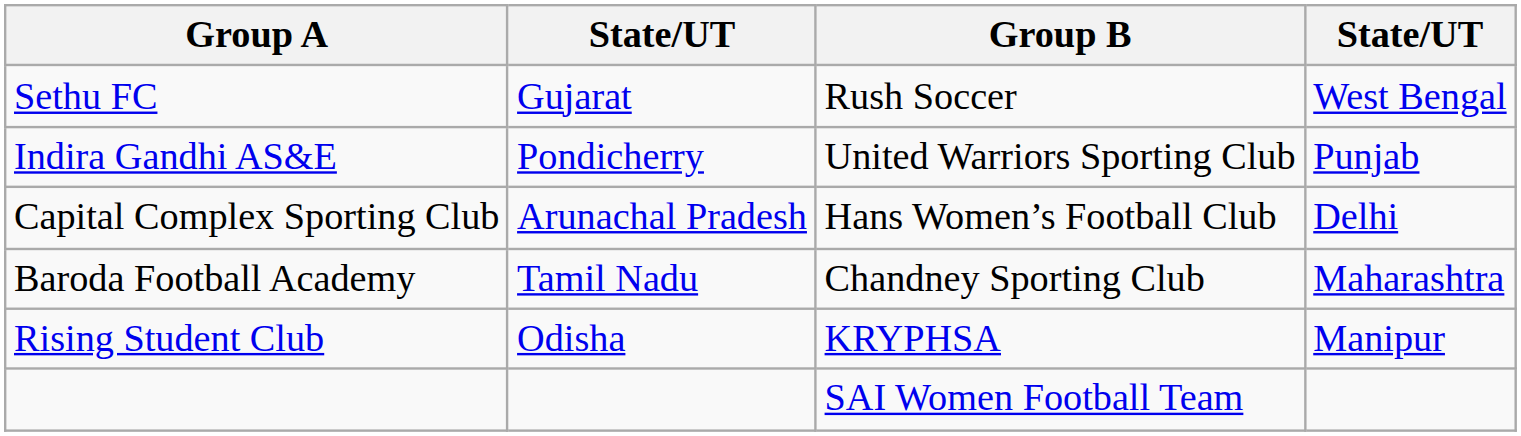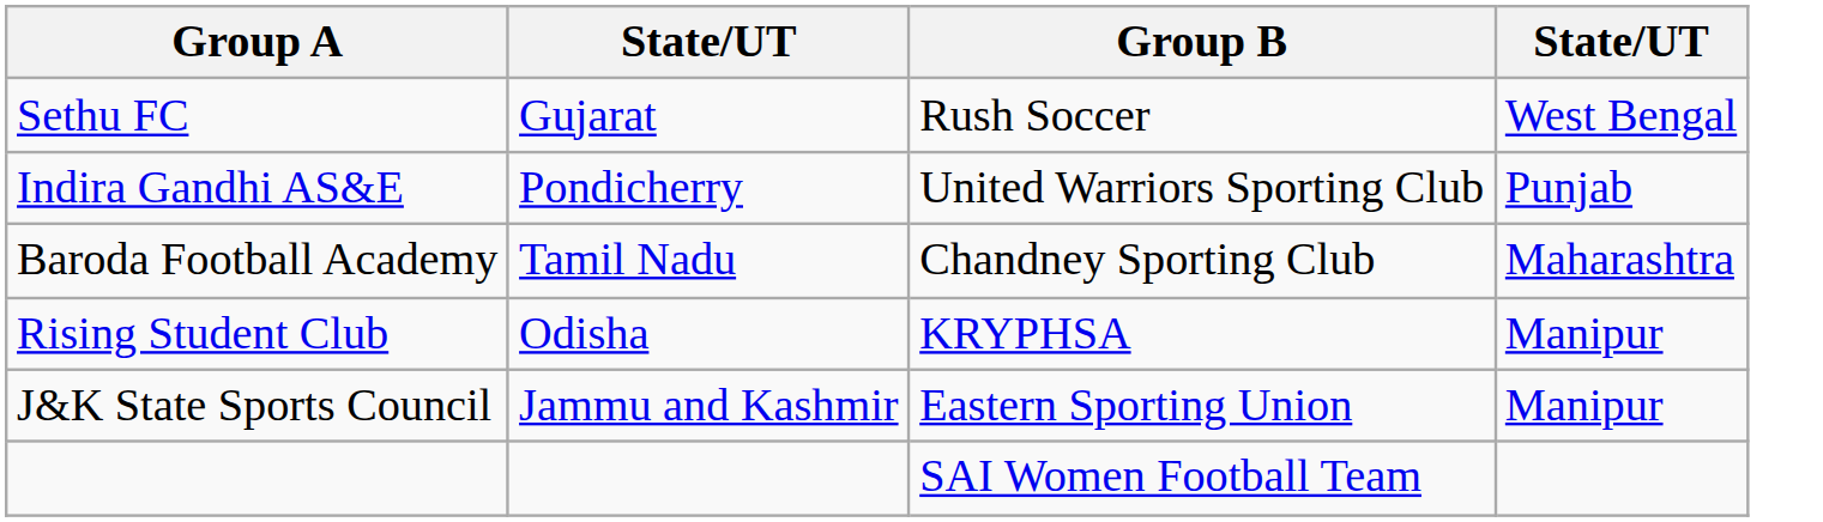- row: Capital Complex Sporting Club | Arunachal Pradesh | Hans Women’s Football Club | Delhi
+ row: J&K State Sports Council | Jammu and Kashmir | Eastern Sporting Union | Manipur
